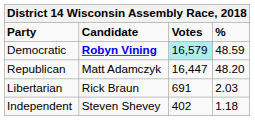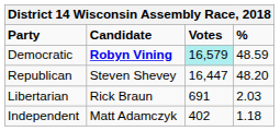Republican | Candidate: Matt Adamczyk -> Steven Shevey
Independent | Candidate: Steven Shevey -> Matt Adamczyk
